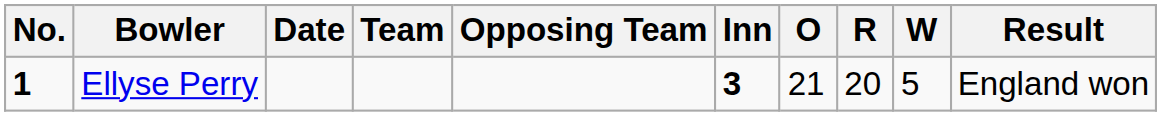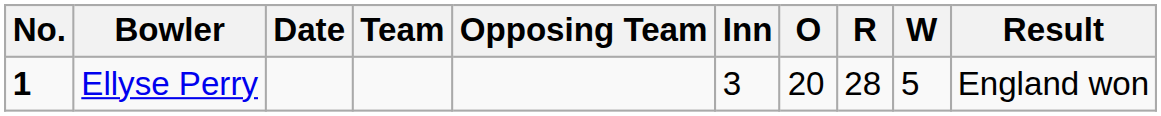Ellyse Perry | Inn: bold -> normal
Ellyse Perry | O: 21 -> 20
Ellyse Perry | R: 20 -> 28
